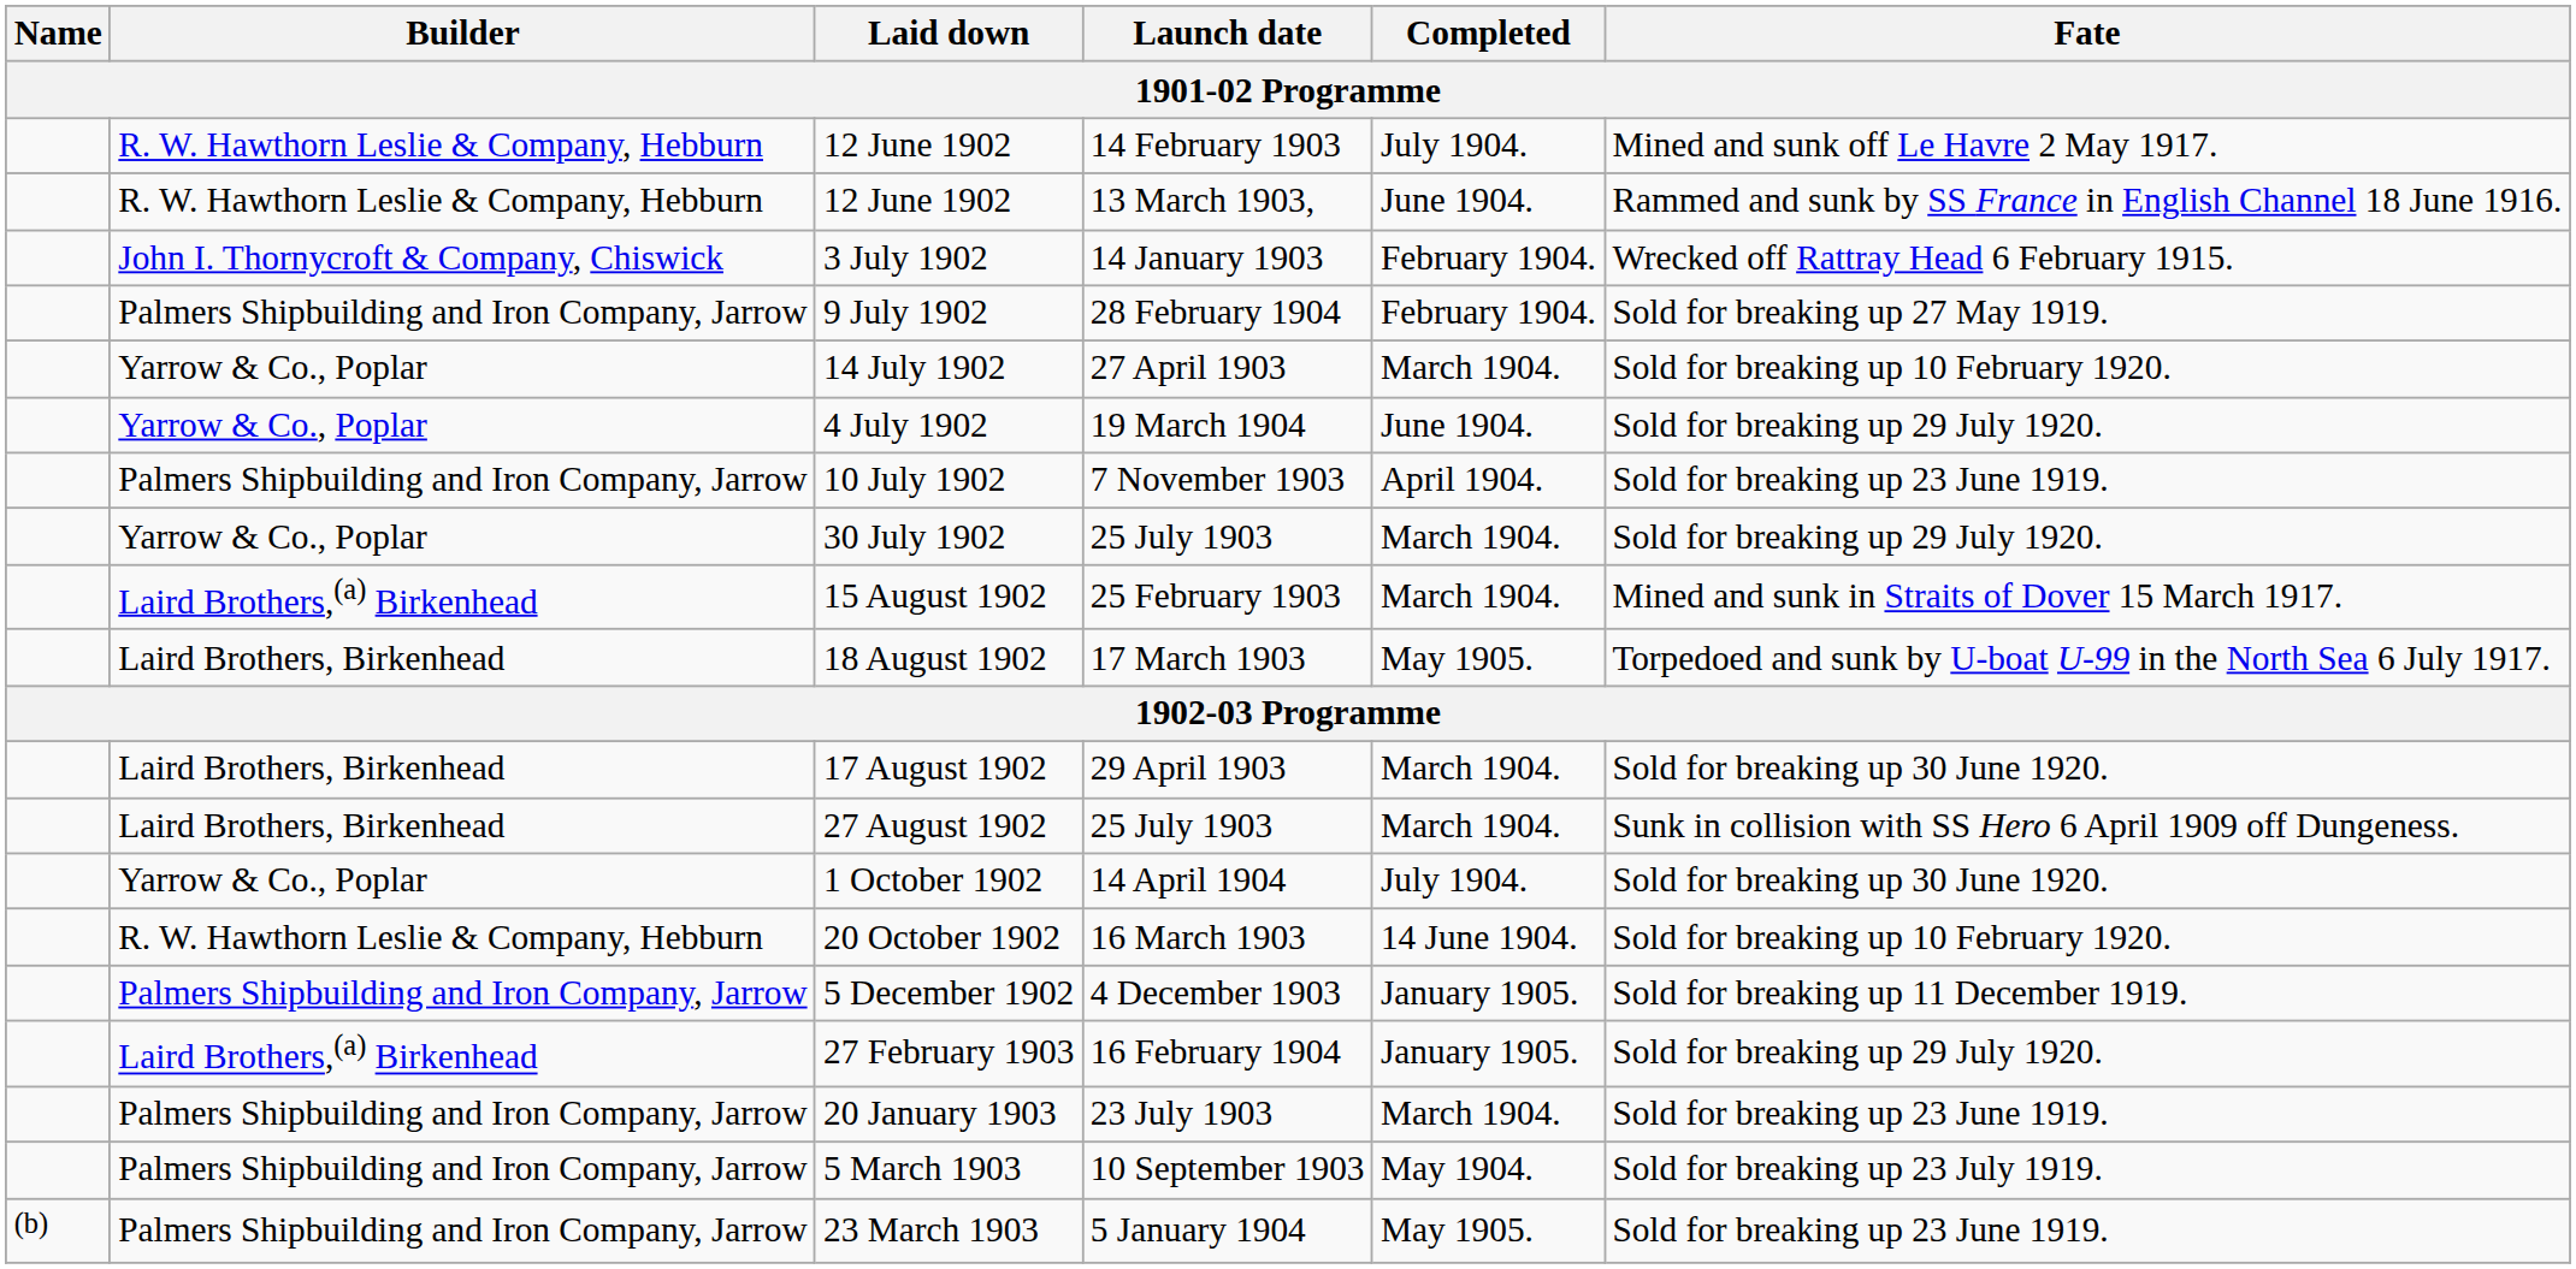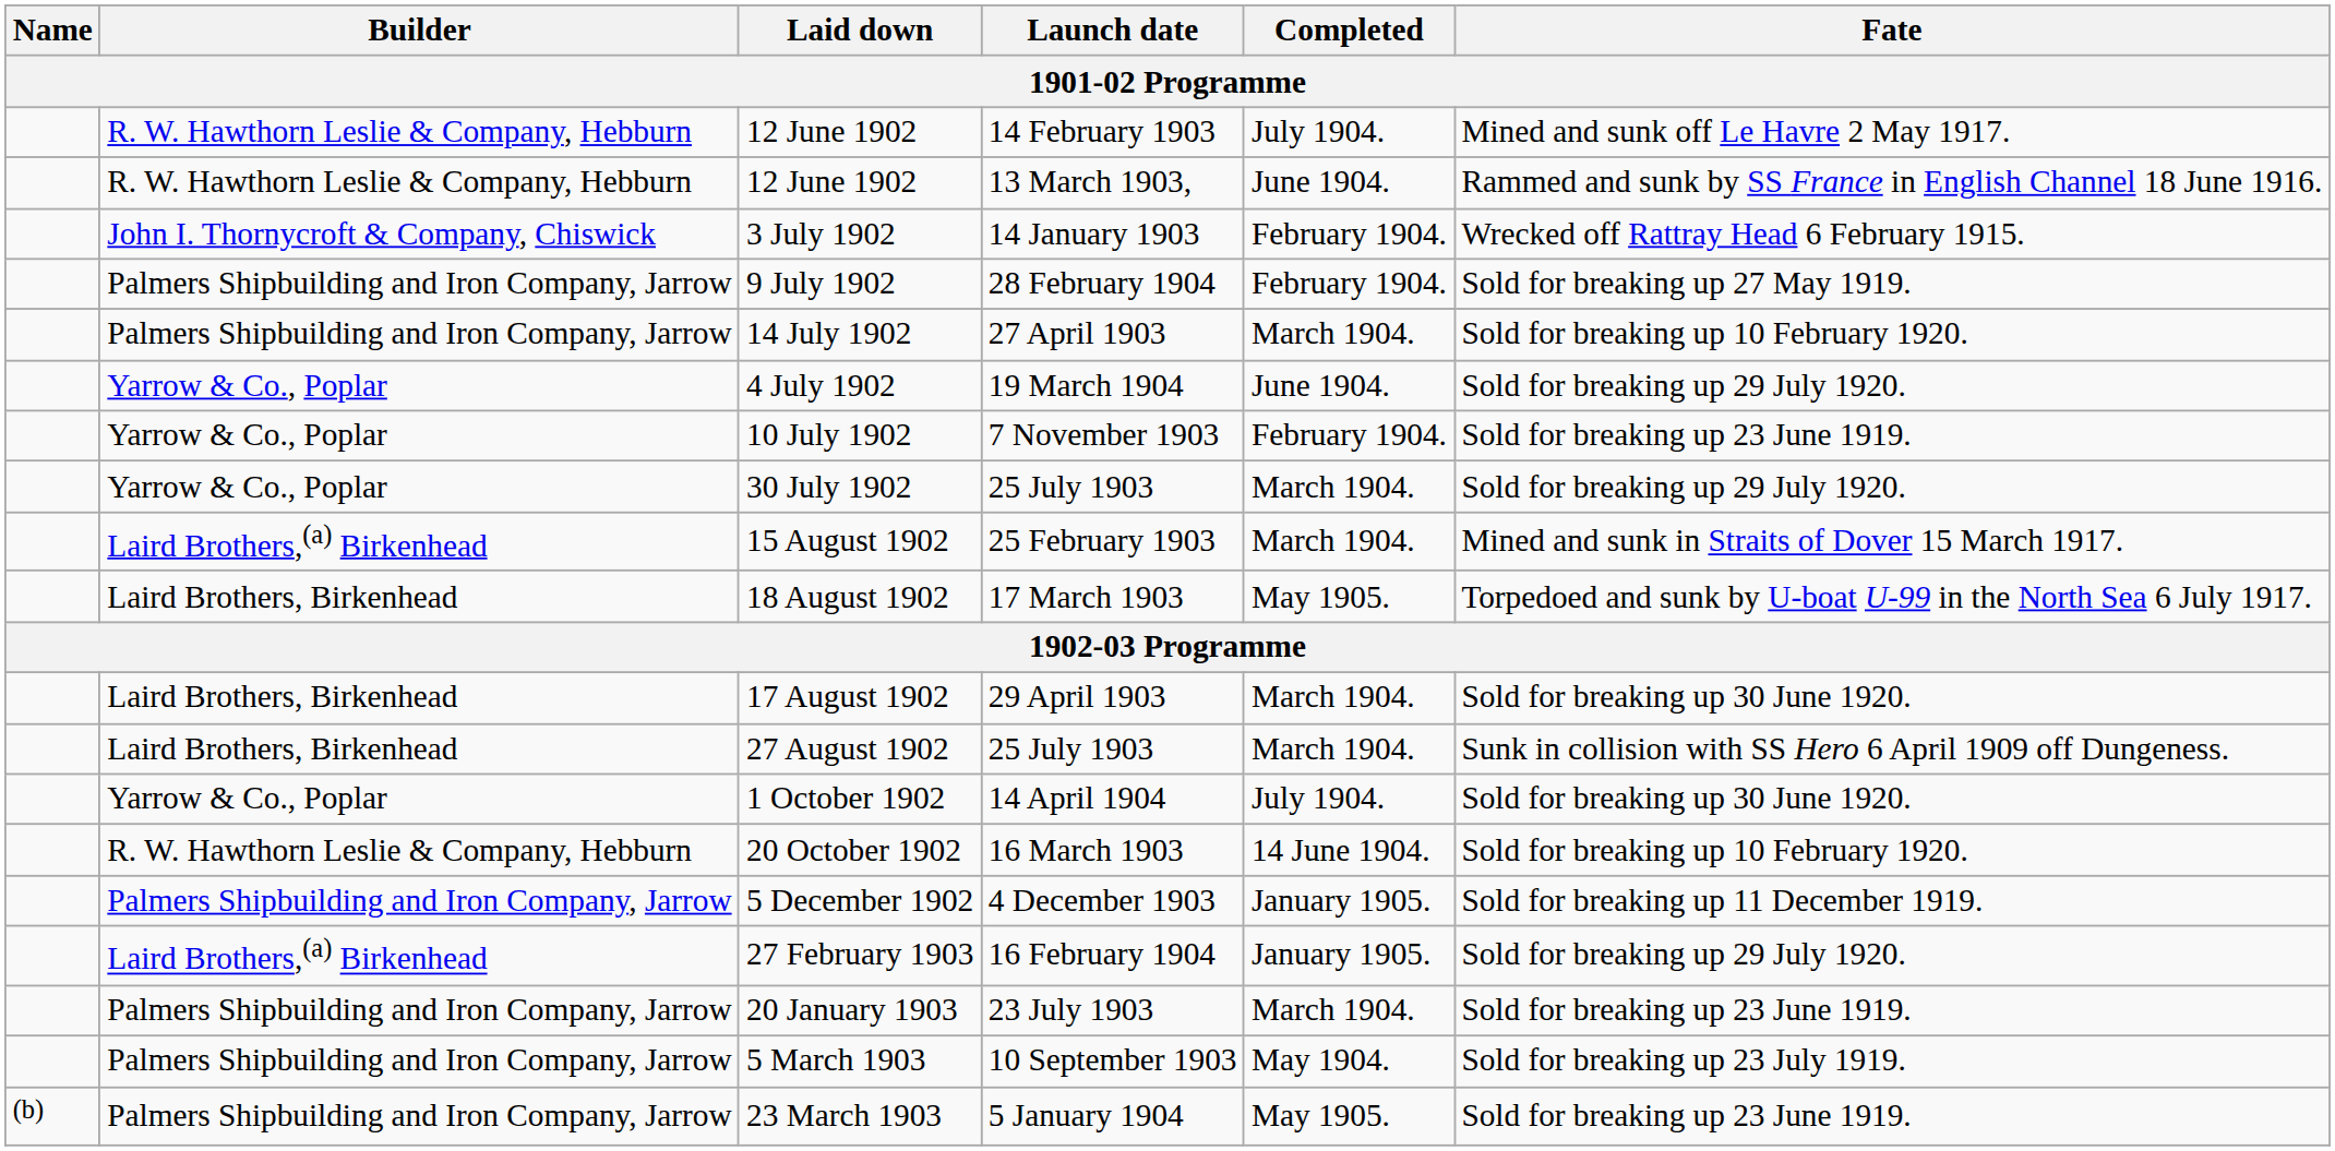14 July 1902 | Builder: Yarrow & Co., Poplar -> Palmers Shipbuilding and Iron Company, Jarrow
10 July 1902 | Builder: Palmers Shipbuilding and Iron Company, Jarrow -> Yarrow & Co., Poplar
10 July 1902 | Completed: April 1904. -> February 1904.
